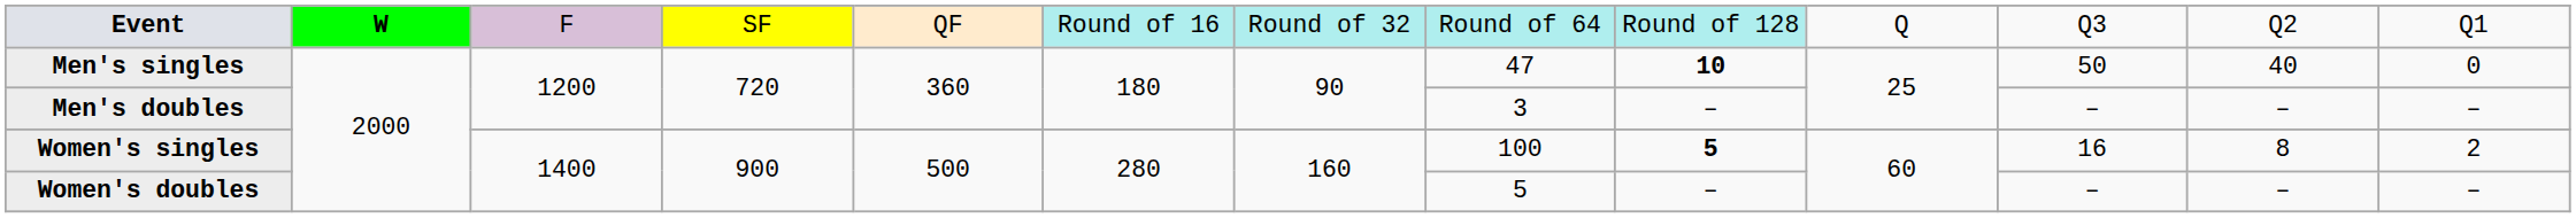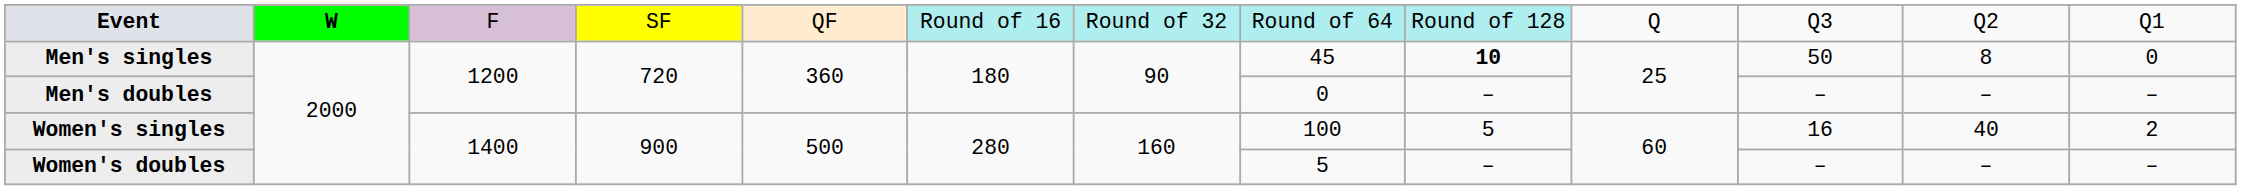Men's singles | column 8: 47 -> 45
Men's singles | column 12: 40 -> 8
Men's doubles | column 8: 3 -> 0
Women's singles | column 9: bold -> normal
Women's singles | column 12: 8 -> 40
